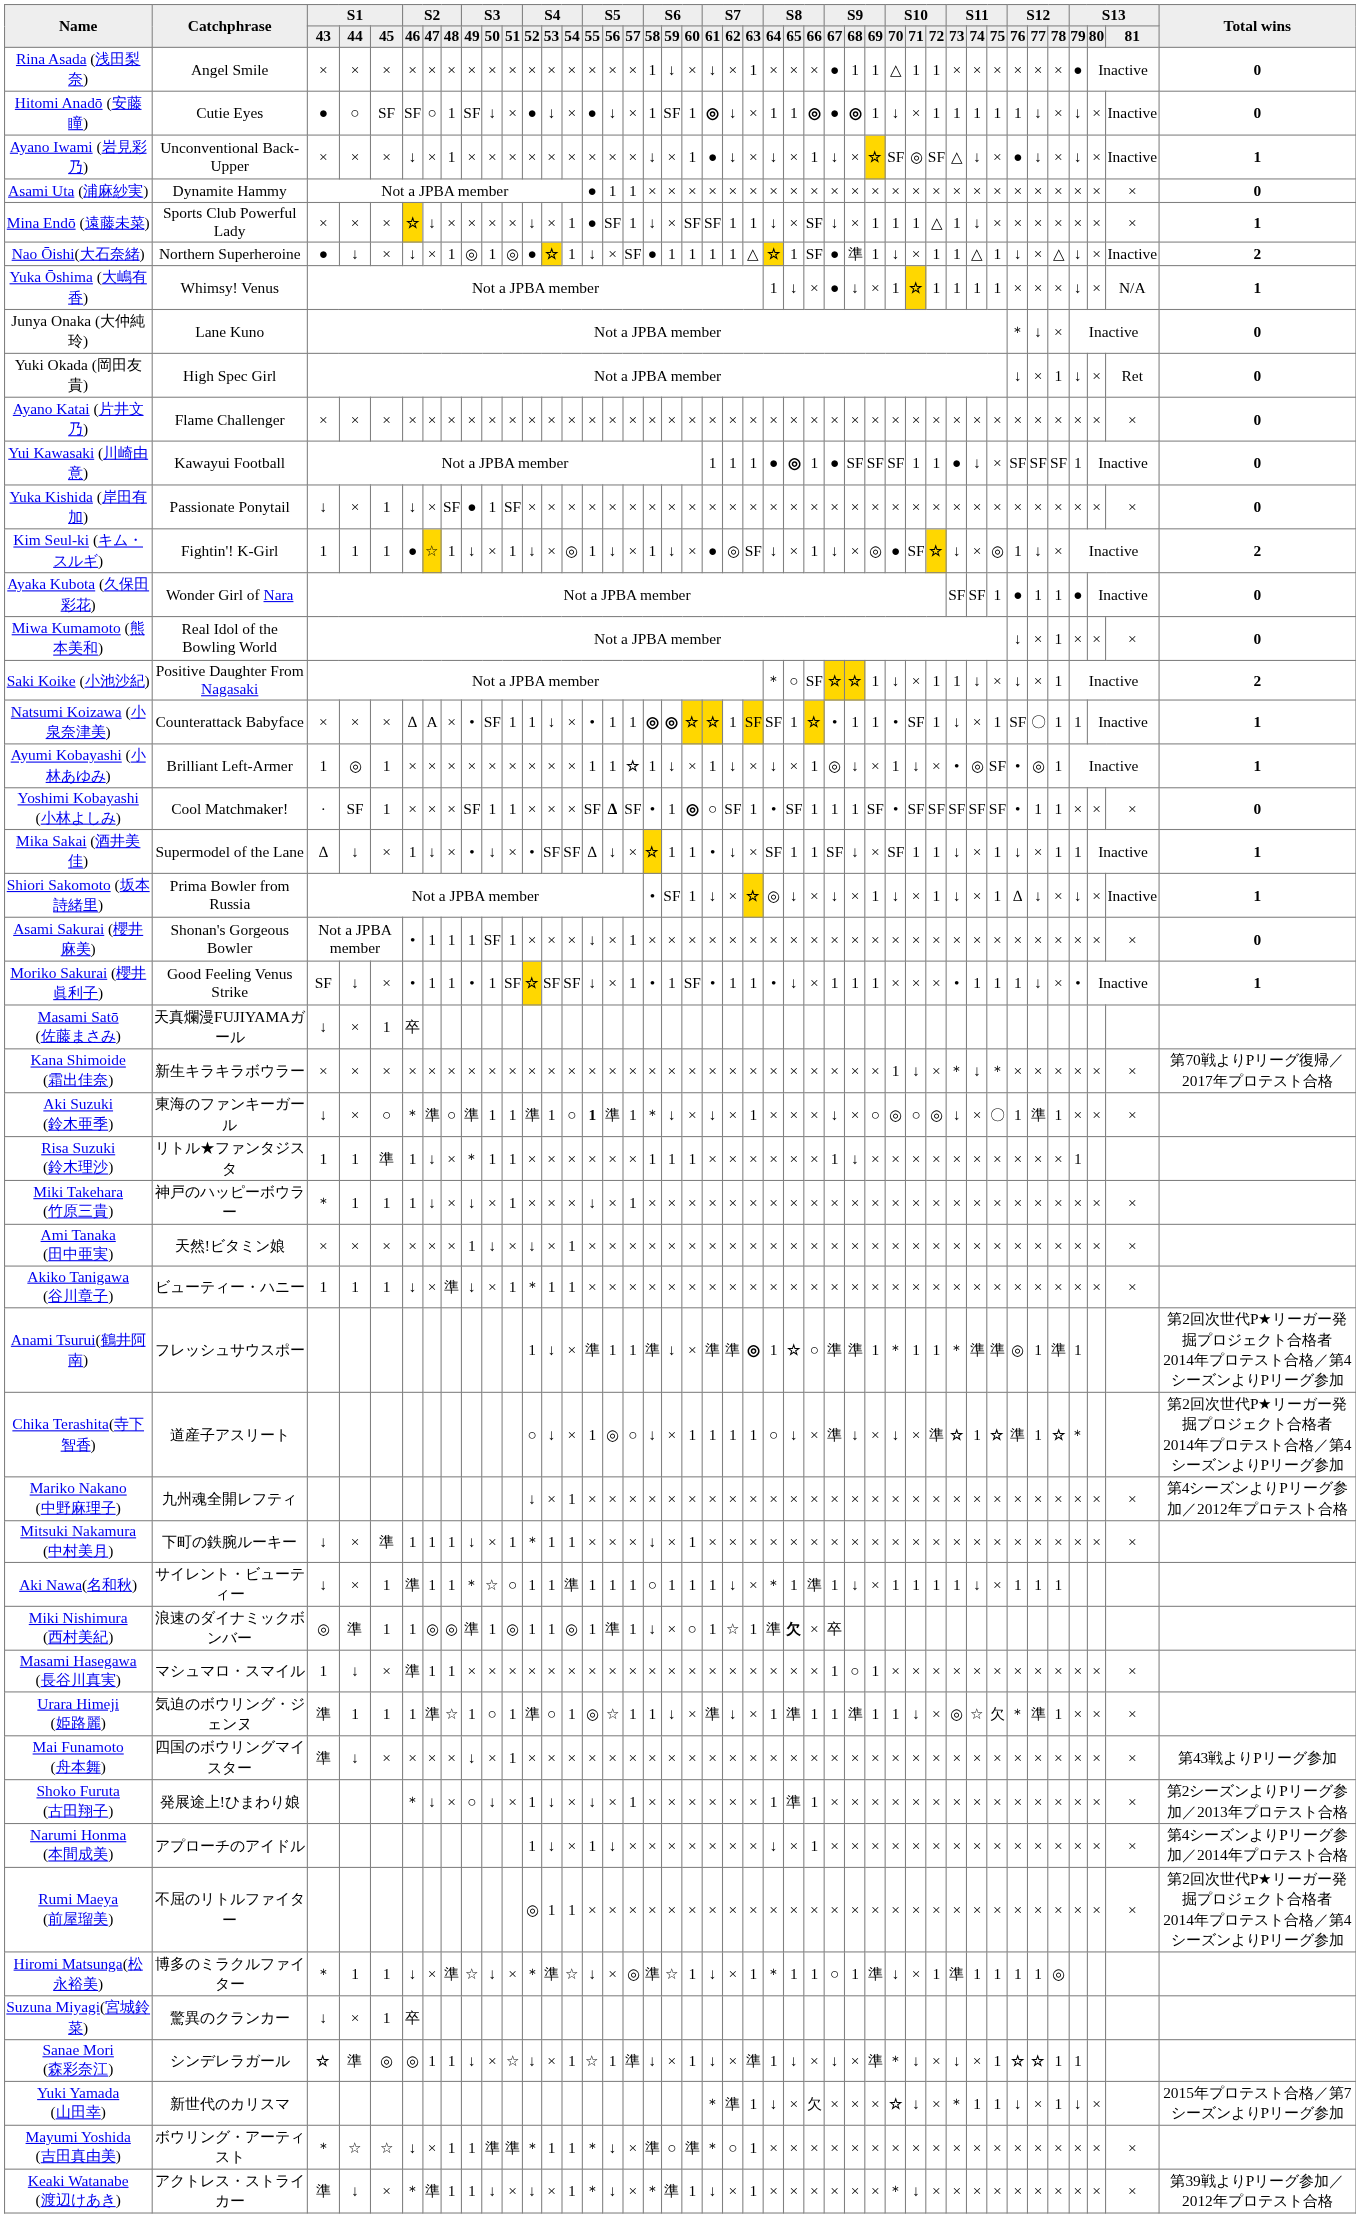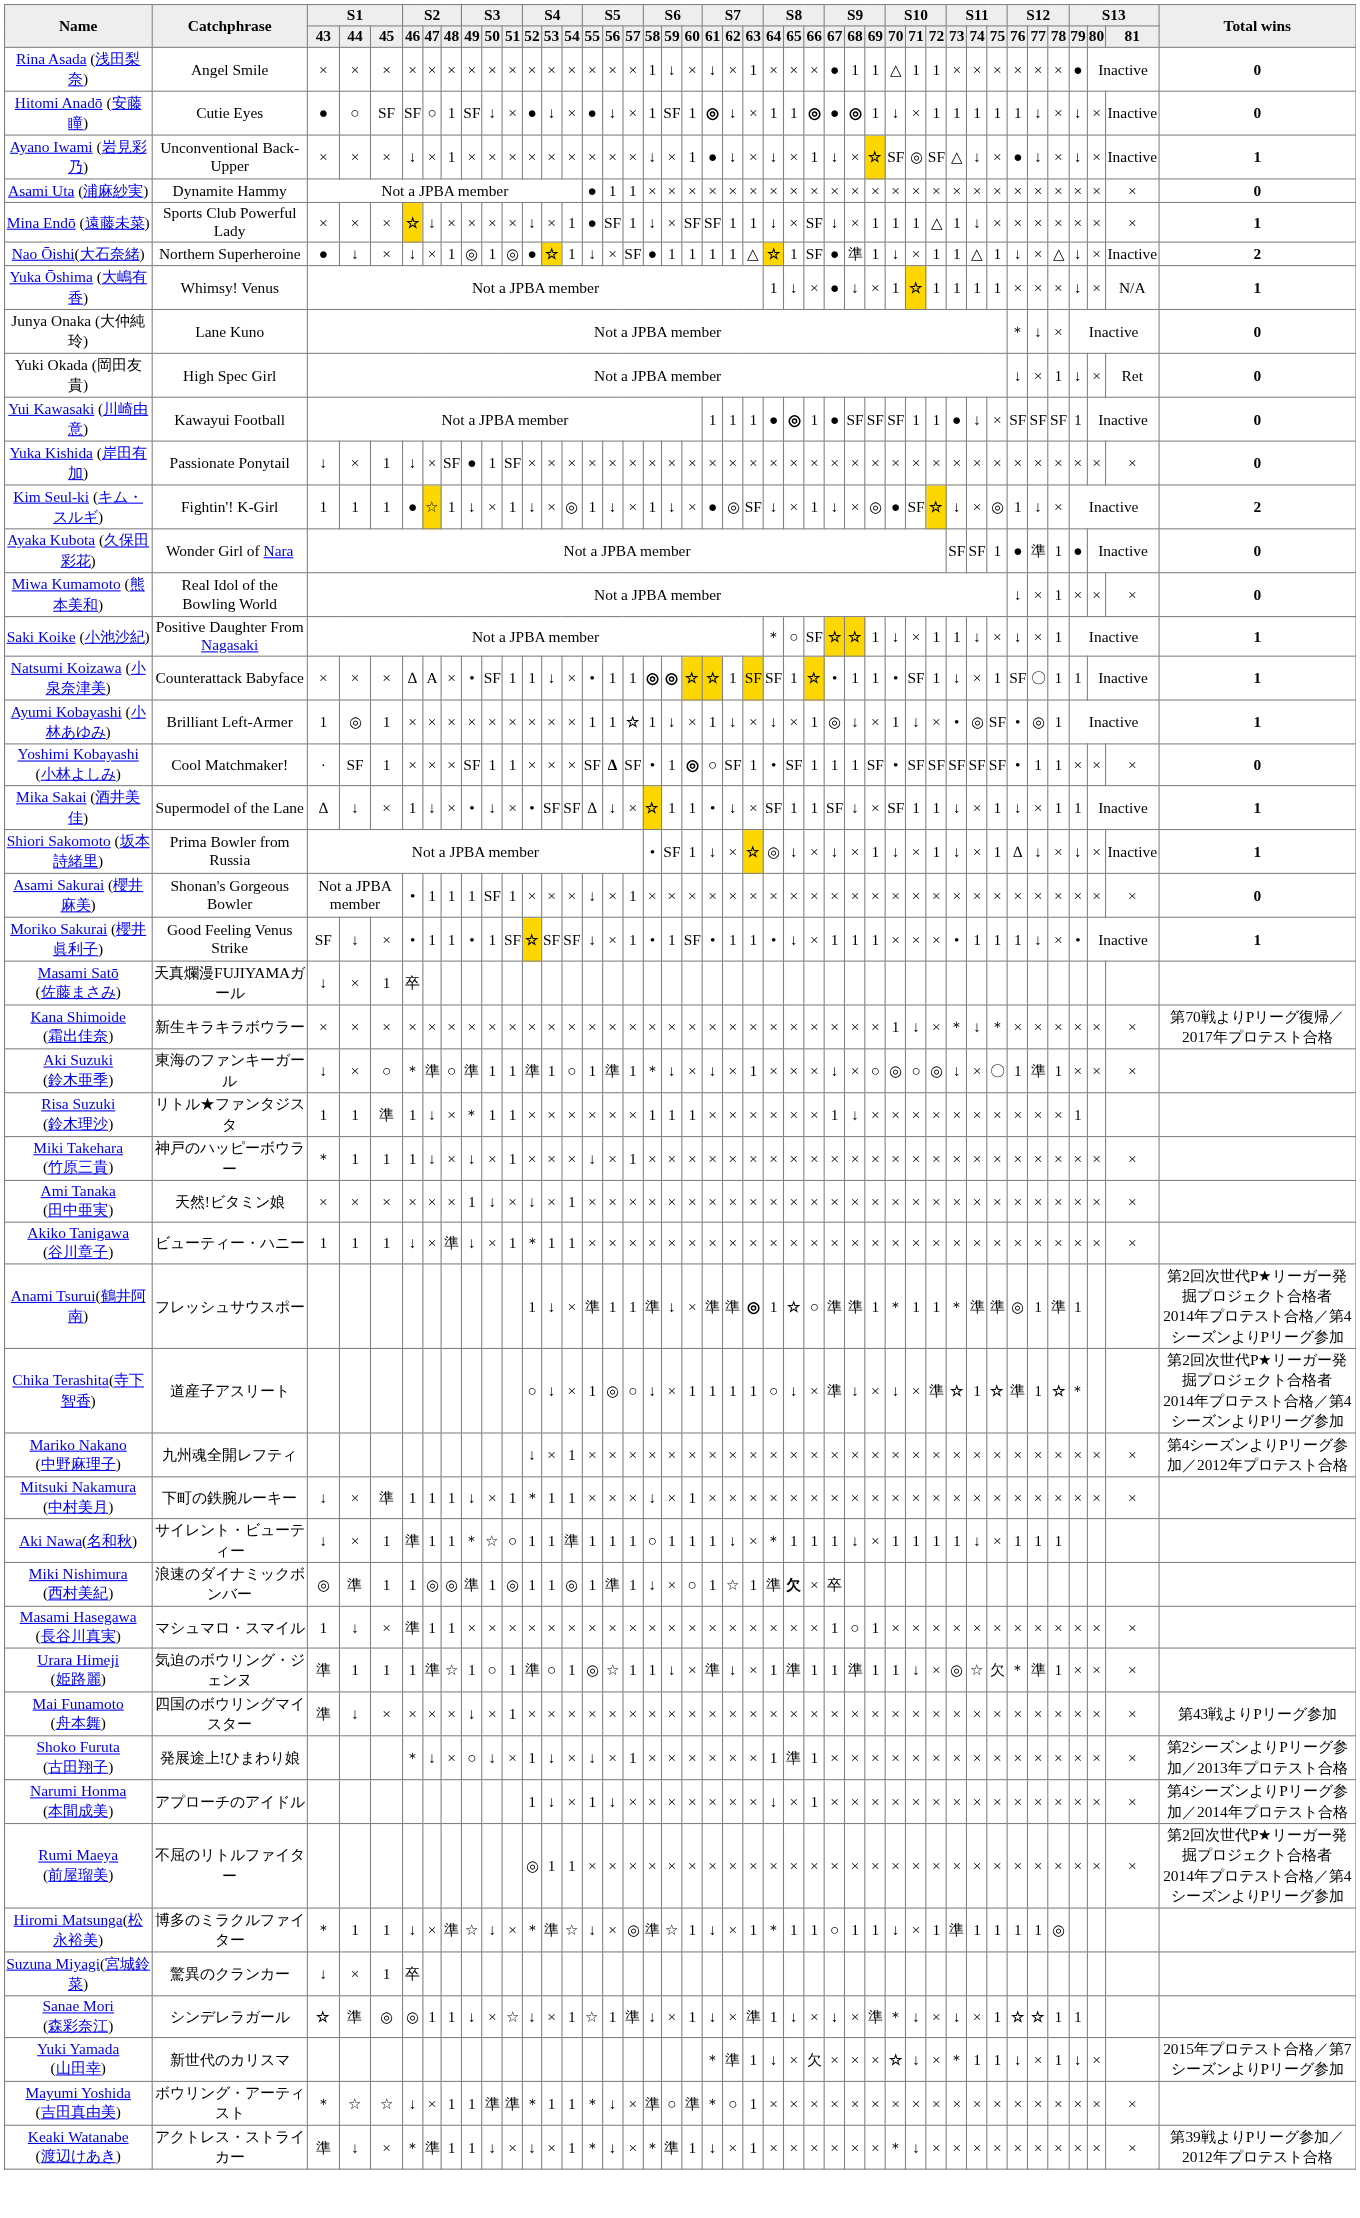- row: Ayano Katai (片井文乃) | Flame Challenger | × | × | × | × | × | × | × | × | × | × | × | × | × | × | × | × | × | × | × | × | × | × | × | × | × | × | × | × | × | × | × | × | × | × | × | × | × | × | × | 0
Ayaka Kubota (久保田彩花) | S12 / 77: 1 -> 準
Saki Koike (小池沙紀) | Total wins: 2 -> 1
Aki Suzuki (鈴木亜季) | S5 / 55: bold -> normal
Aki Nawa(名和秋) | S8 / 66: 準 -> 1
Hiromi Matsunga(松永裕美) | S9 / 69: 準 -> 1
